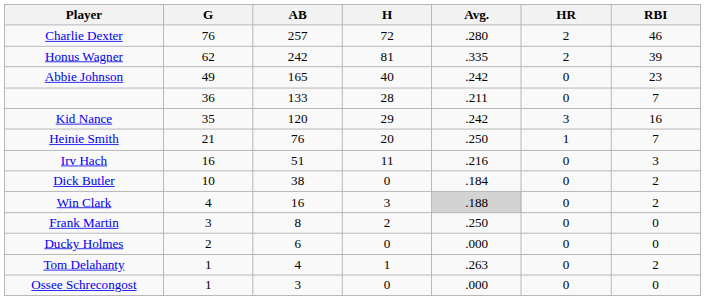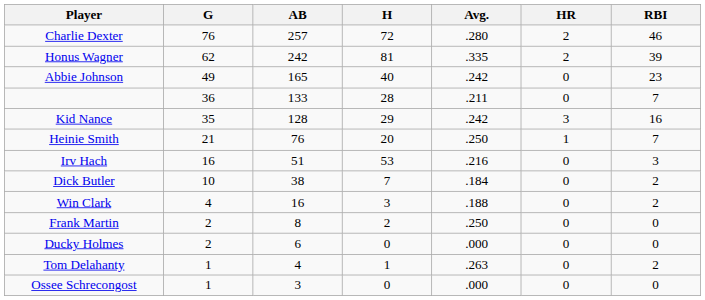Kid Nance | AB: 120 -> 128
Irv Hach | H: 11 -> 53
Dick Butler | H: 0 -> 7
Win Clark | Avg.: lightgrey background -> no background
Frank Martin | G: 3 -> 2
